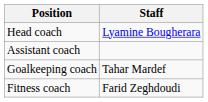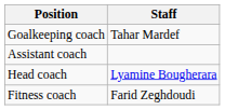rows swapped: Head coach <-> Goalkeeping coach
